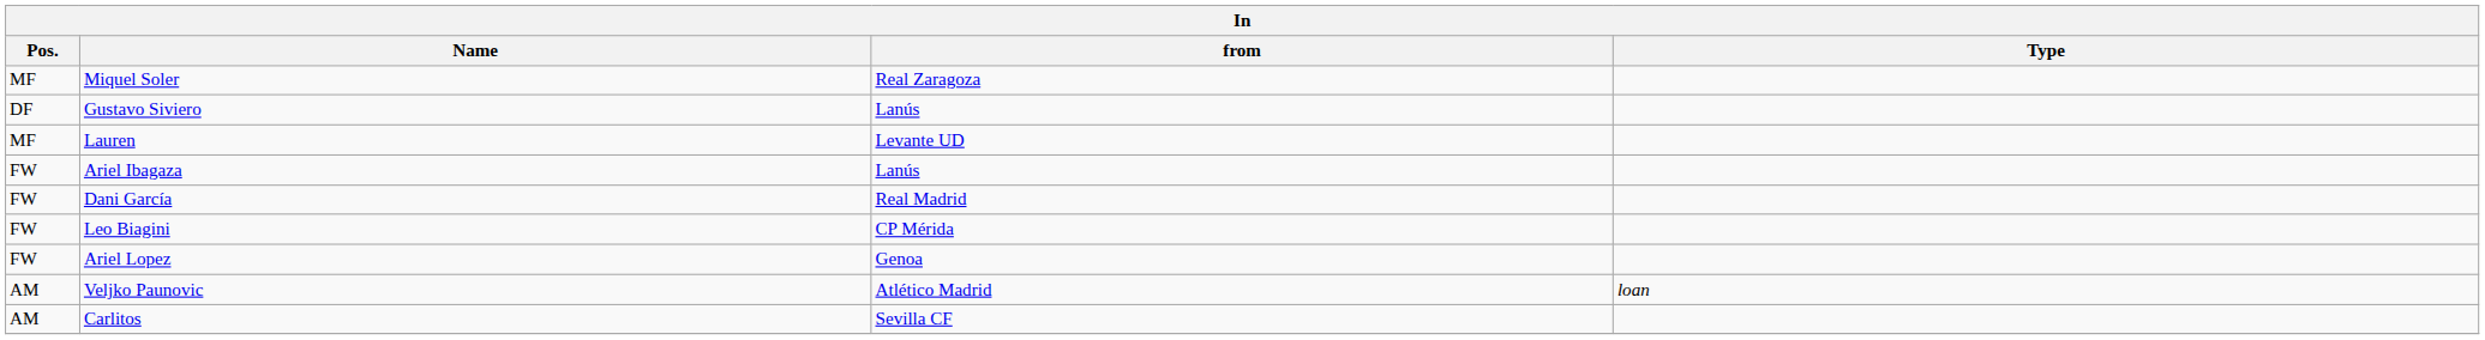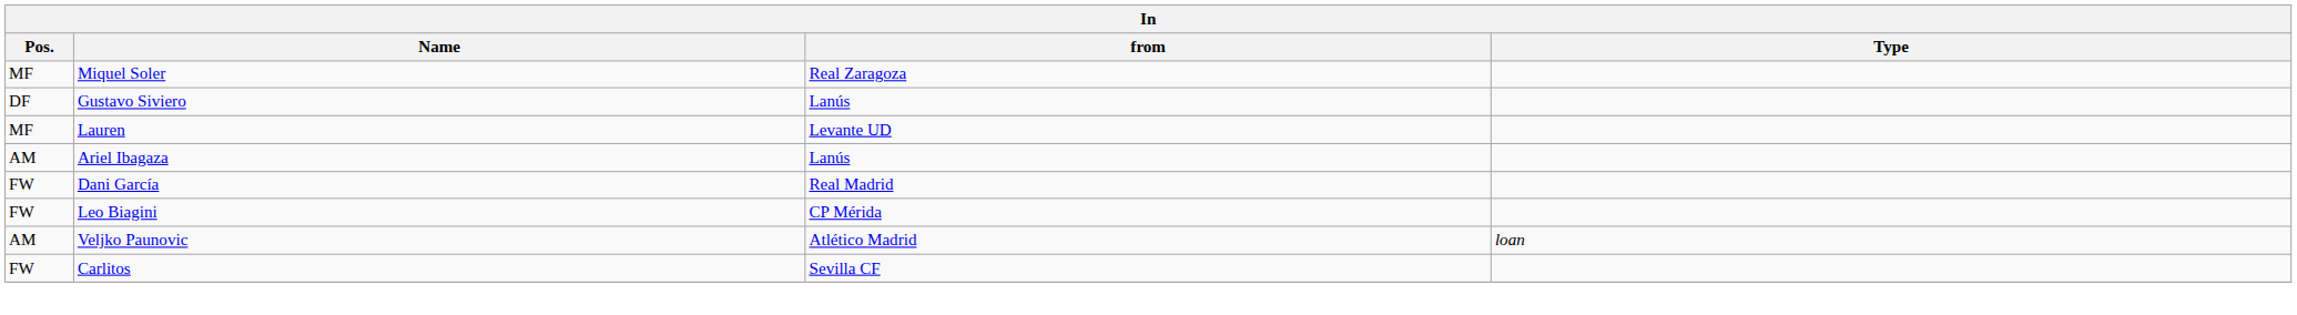Ariel Ibagaza | Pos.: FW -> AM
- row: FW | Ariel Lopez | Genoa
Carlitos | Pos.: AM -> FW
